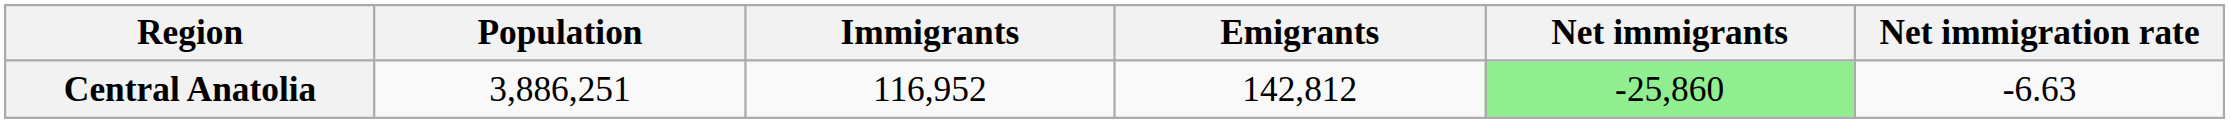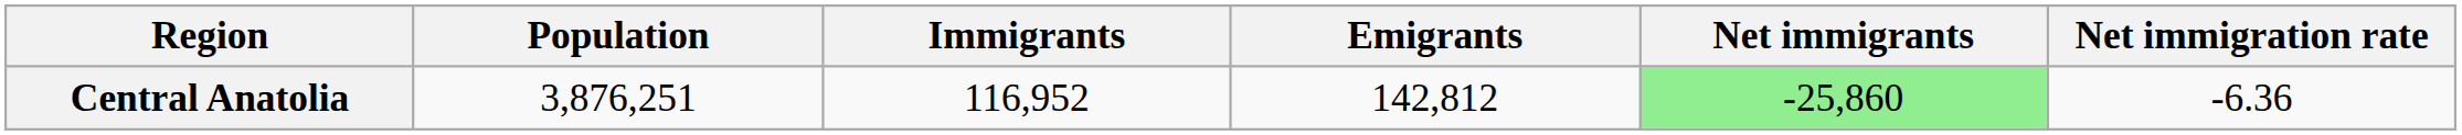Central Anatolia | Population: 3,886,251 -> 3,876,251
Central Anatolia | Net immigration rate: -6.63 -> -6.36
